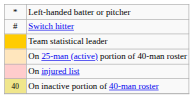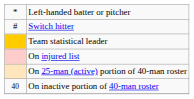rows swapped: On 25-man (active) portion of 40-man roster <-> On injured list
On inactive portion of 40-man roster | column 1: khaki background -> no background
